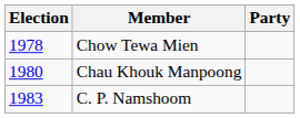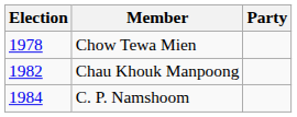Chau Khouk Manpoong | Election: 1980 -> 1982
C. P. Namshoom | Election: 1983 -> 1984
